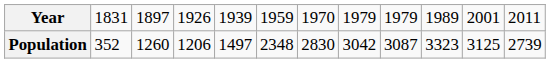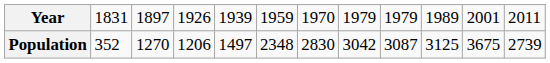Population | column 3: 1260 -> 1270
Population | column 10: 3323 -> 3125
Population | column 11: 3125 -> 3675
